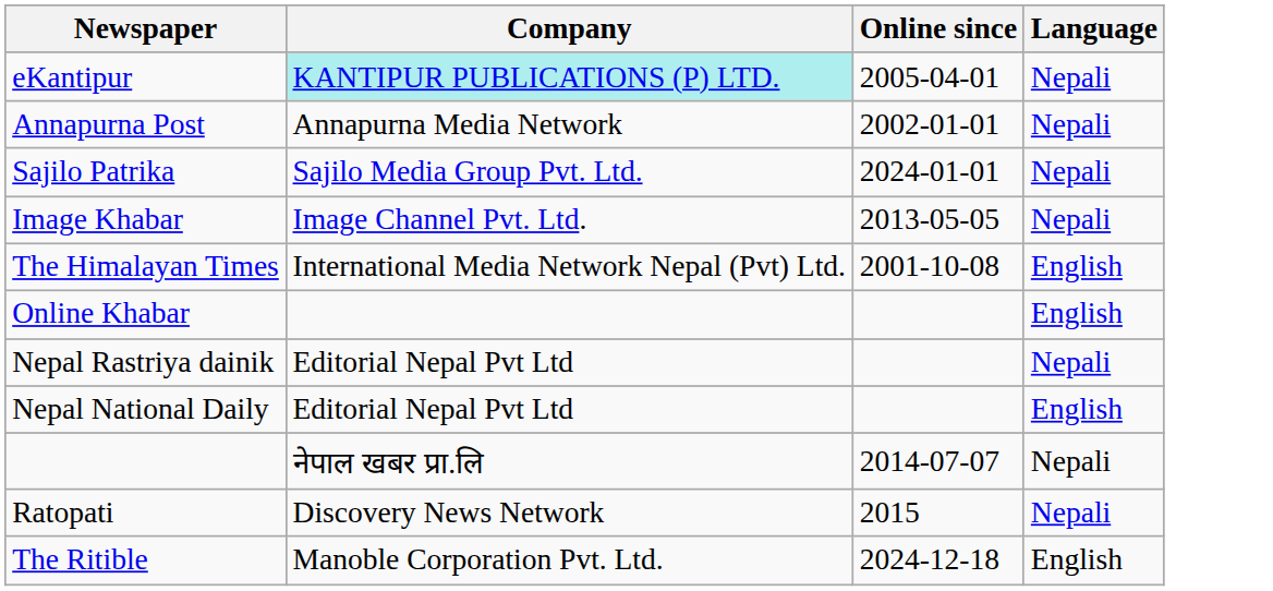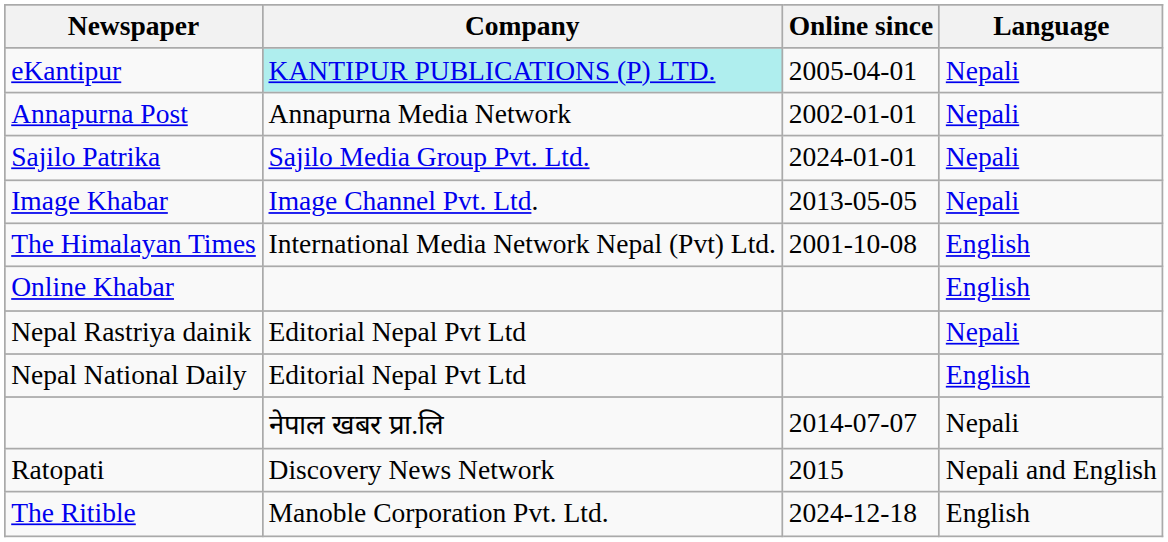Ratopati | Language: Nepali -> Nepali and English
